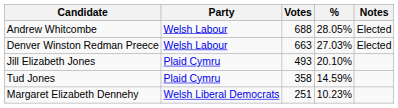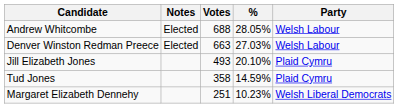columns swapped: Party <-> Notes
